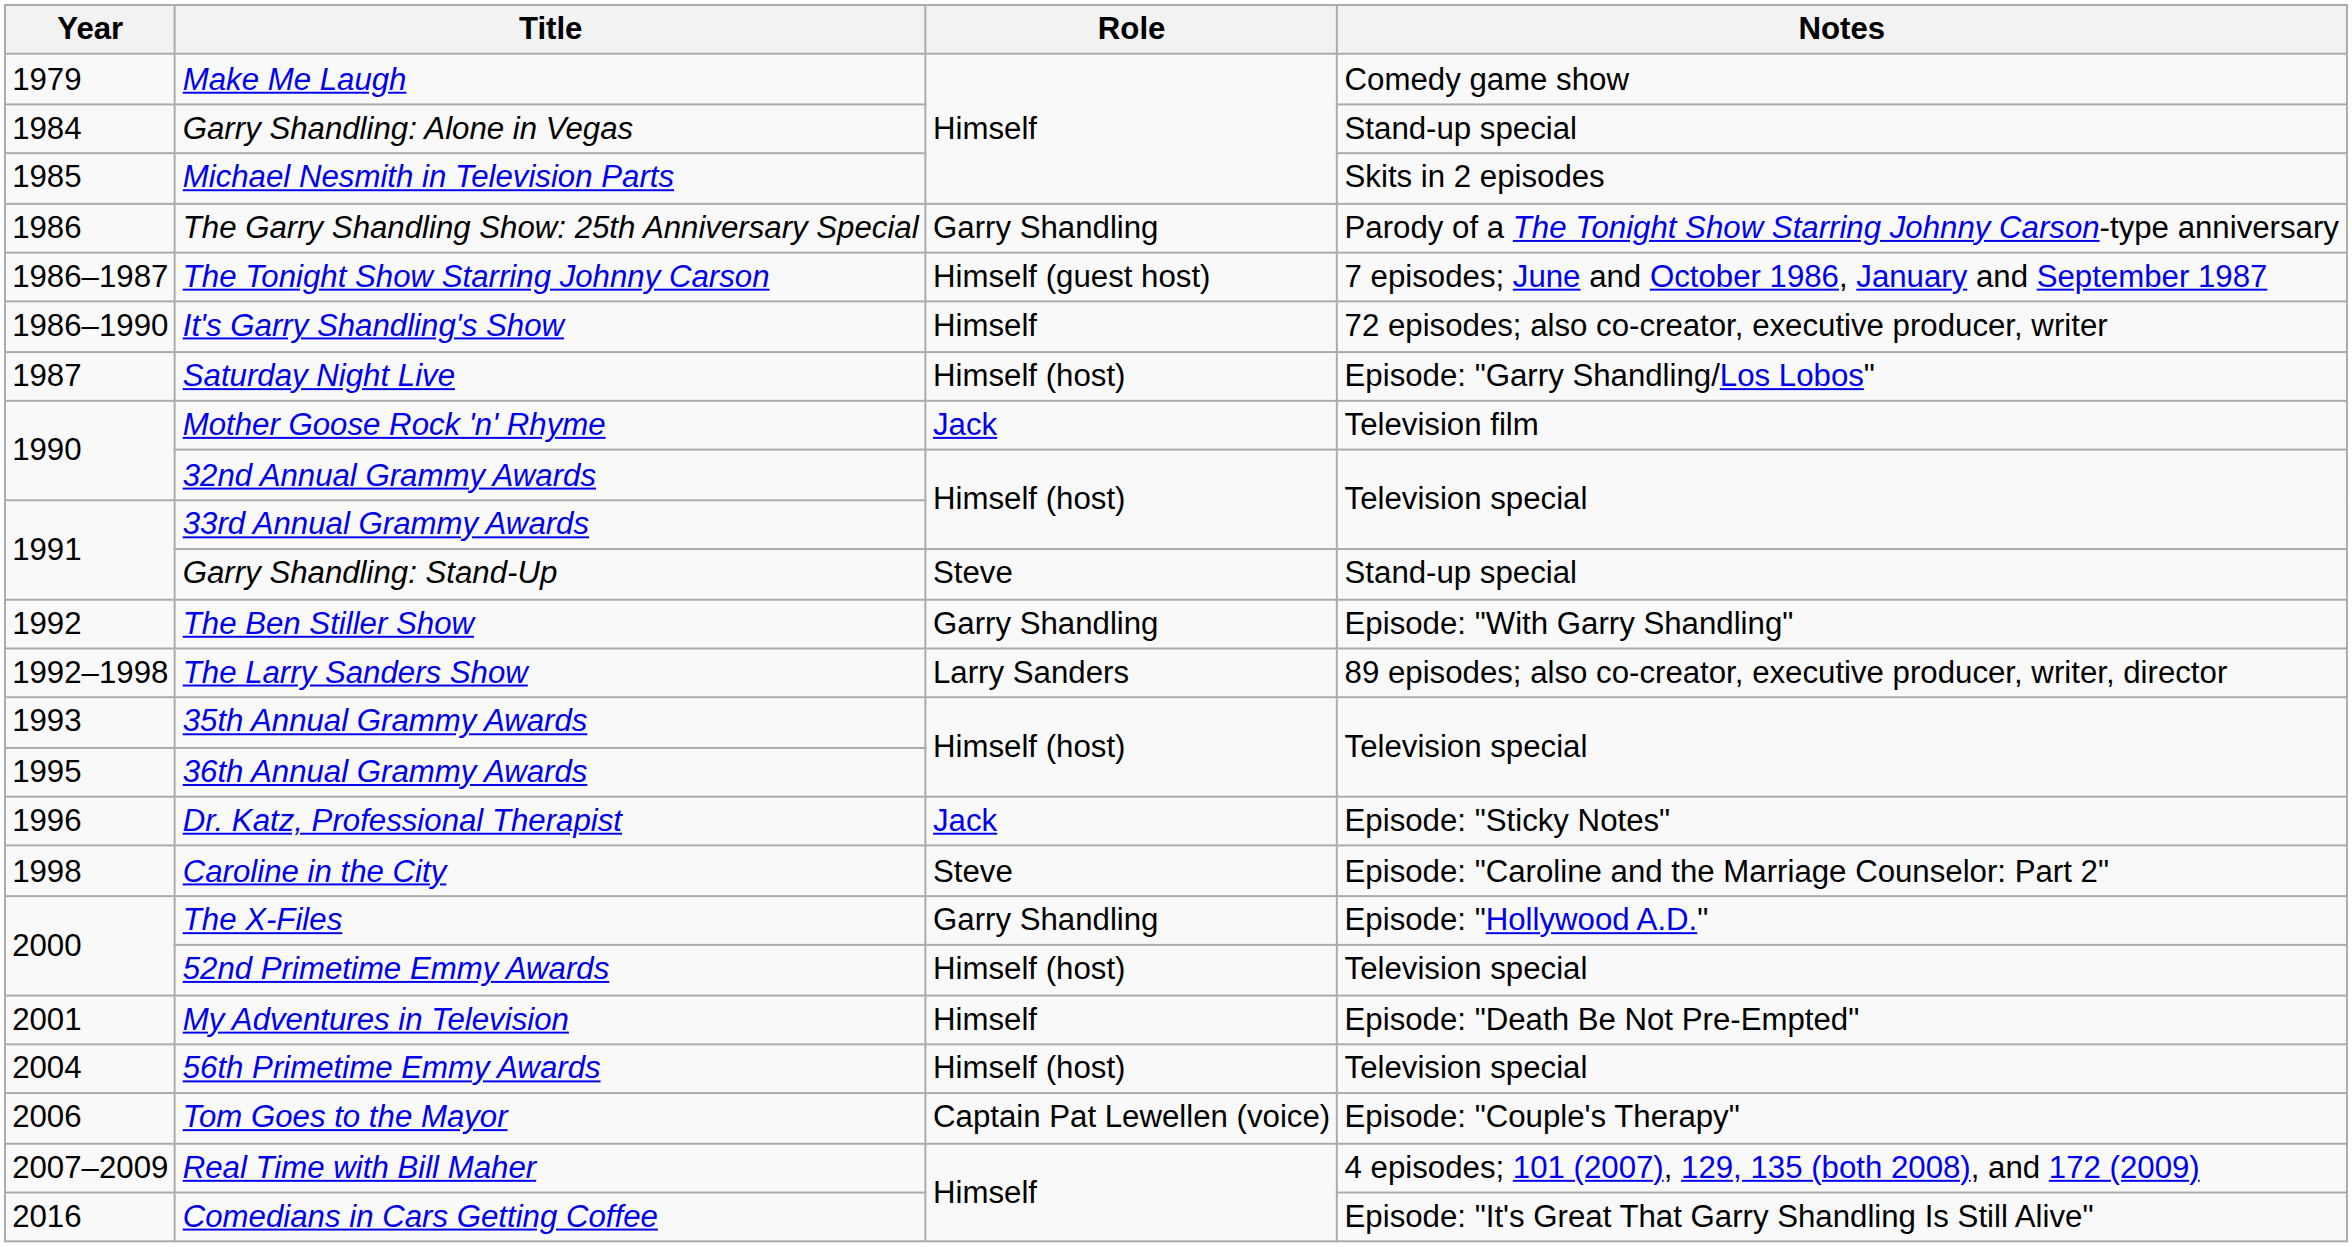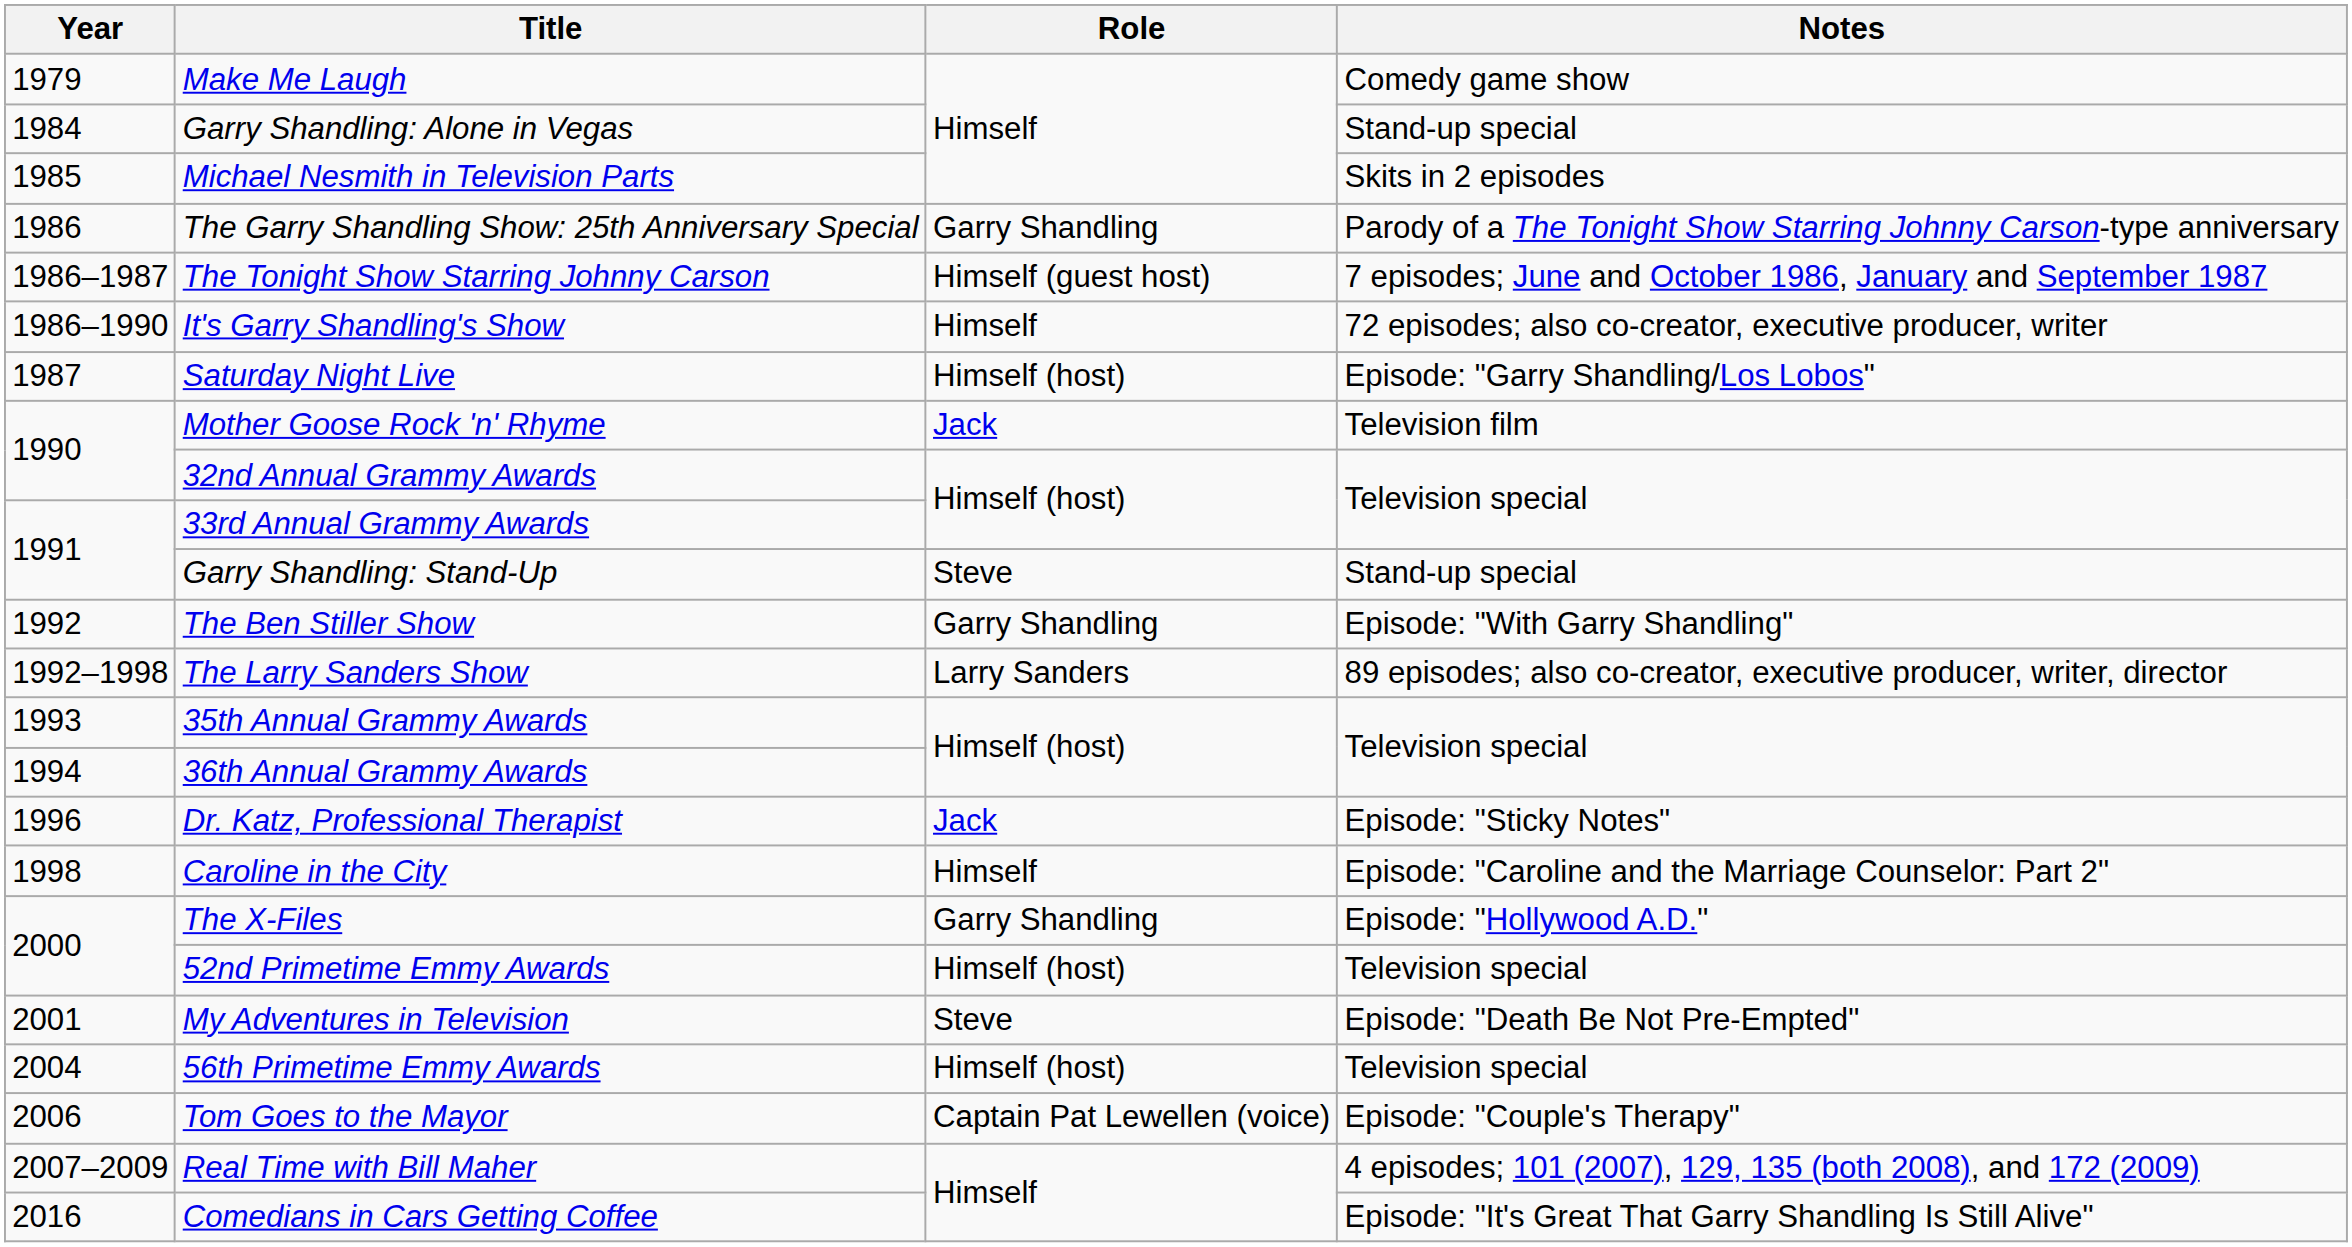36th Annual Grammy Awards | Year: 1995 -> 1994
Caroline in the City | Role: Steve -> Himself
My Adventures in Television | Role: Himself -> Steve
